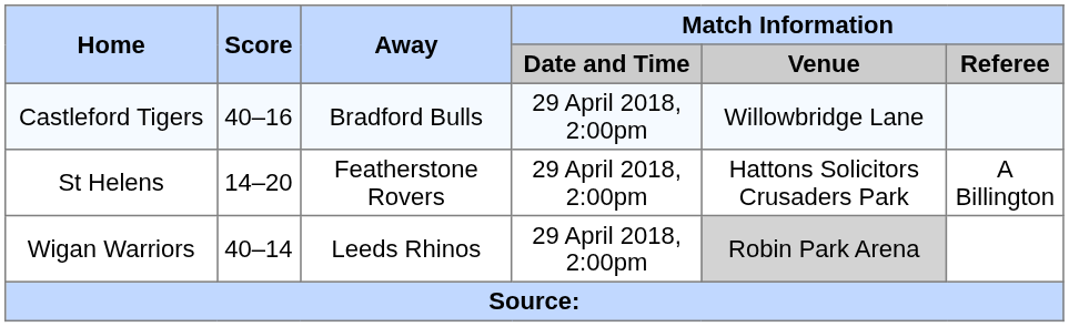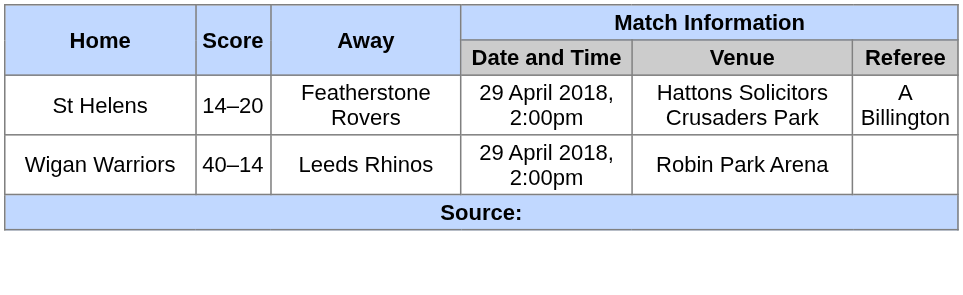- row: Castleford Tigers | 40–16 | Bradford Bulls | 29 April 2018, 2:00pm | Willowbridge Lane
Wigan Warriors | Match Information / Venue: lightgrey background -> no background
